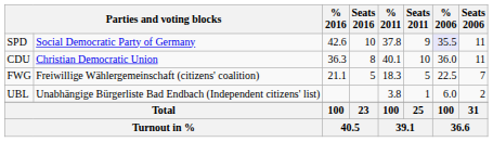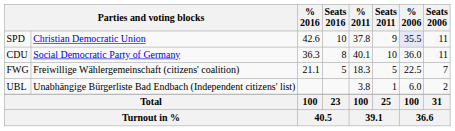SPD | column 2: Social Democratic Party of Germany -> Christian Democratic Union
CDU | column 2: Christian Democratic Union -> Social Democratic Party of Germany
